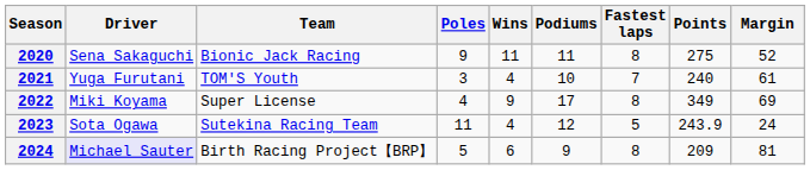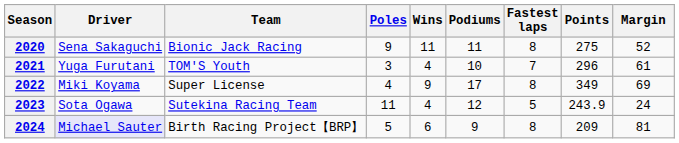2021 | Points: 240 -> 296
